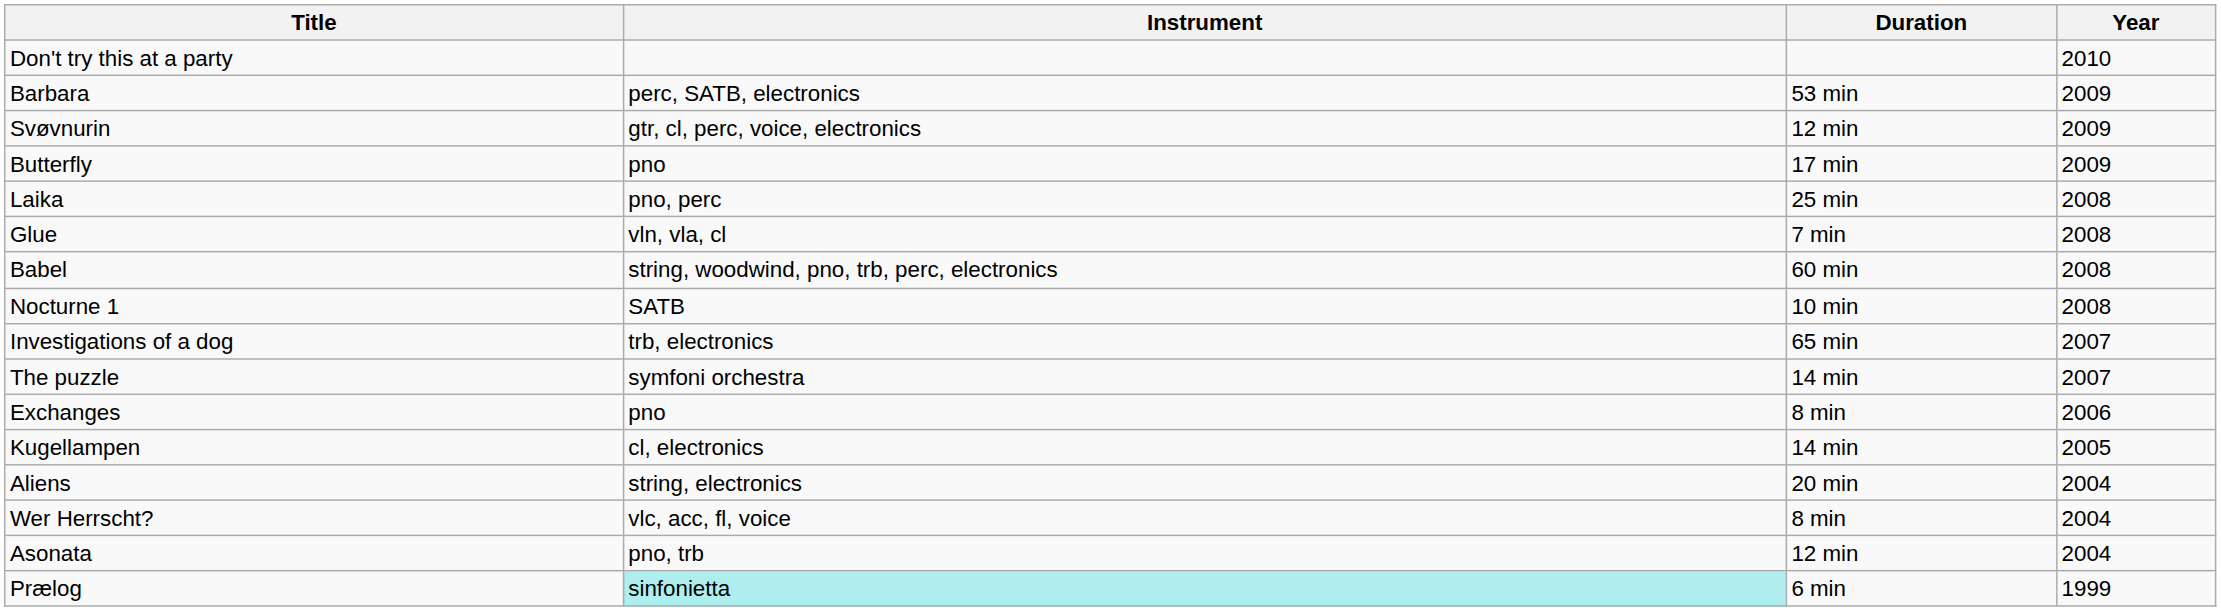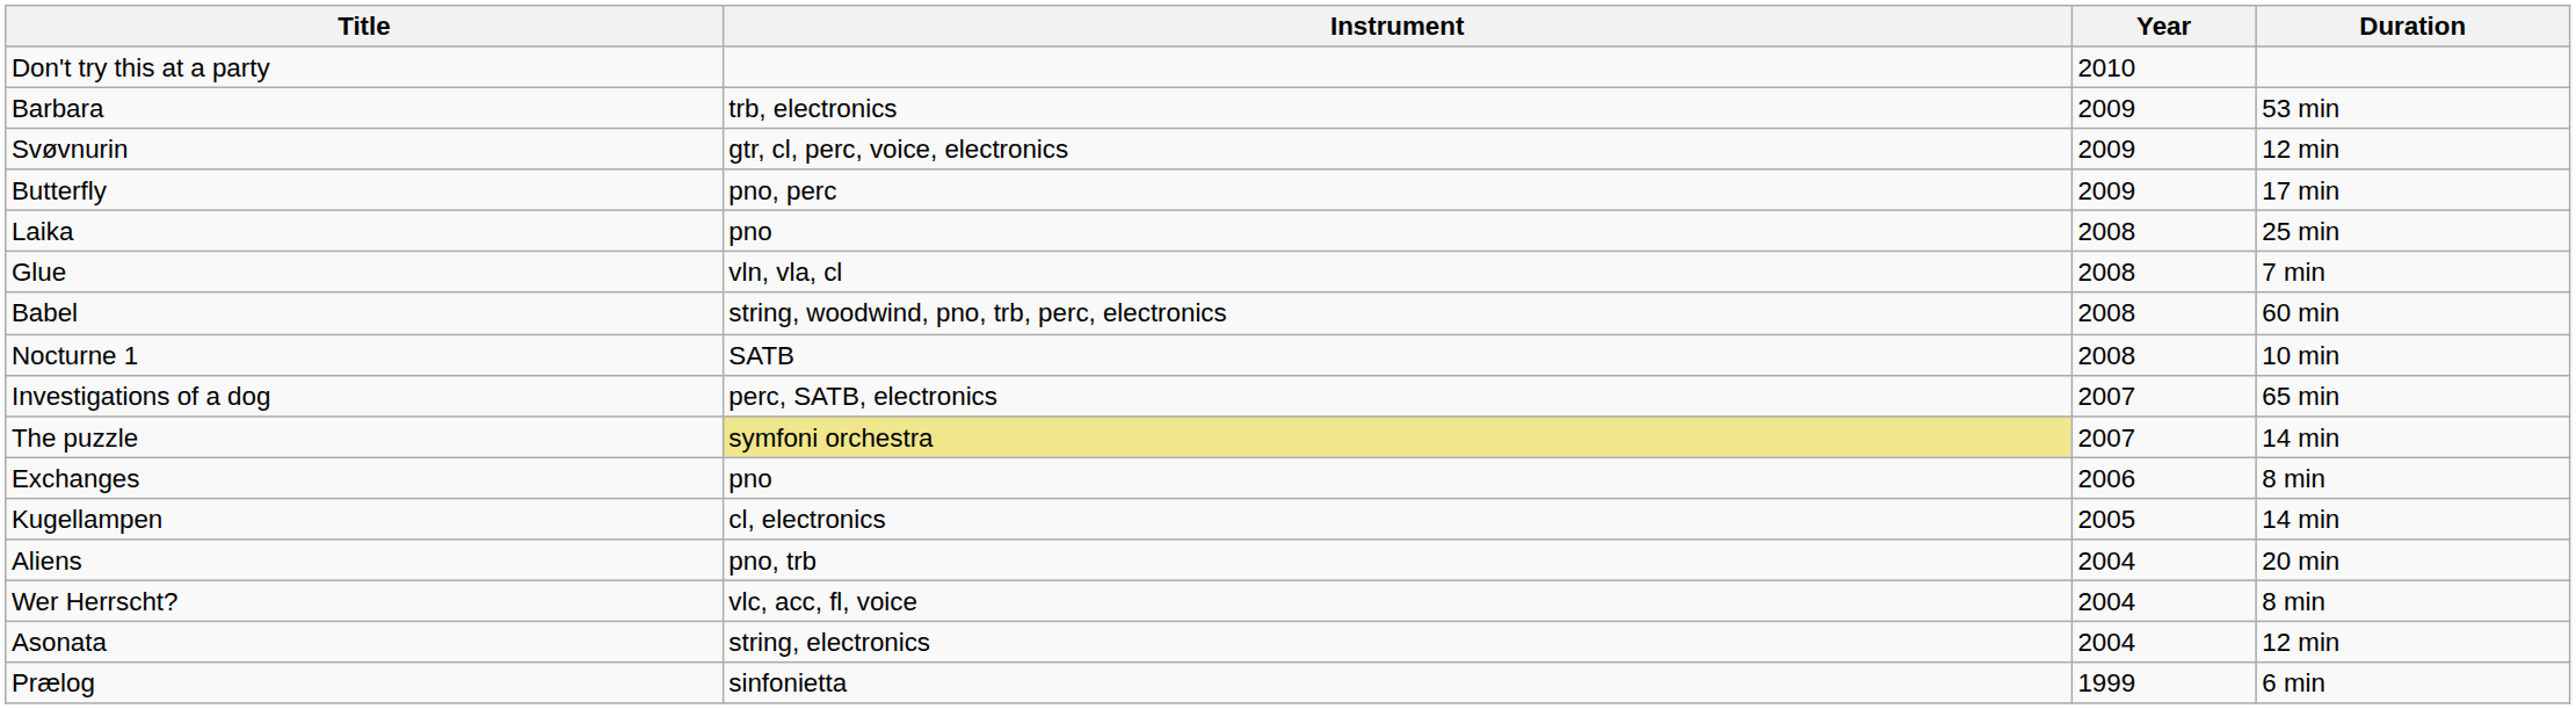columns swapped: Year <-> Duration
Barbara | Instrument: perc, SATB, electronics -> trb, electronics
Butterfly | Instrument: pno -> pno, perc
Laika | Instrument: pno, perc -> pno
Investigations of a dog | Instrument: trb, electronics -> perc, SATB, electronics
The puzzle | Instrument: no background -> khaki background
Aliens | Instrument: string, electronics -> pno, trb
Asonata | Instrument: pno, trb -> string, electronics
Prælog | Instrument: paleturquoise background -> no background
